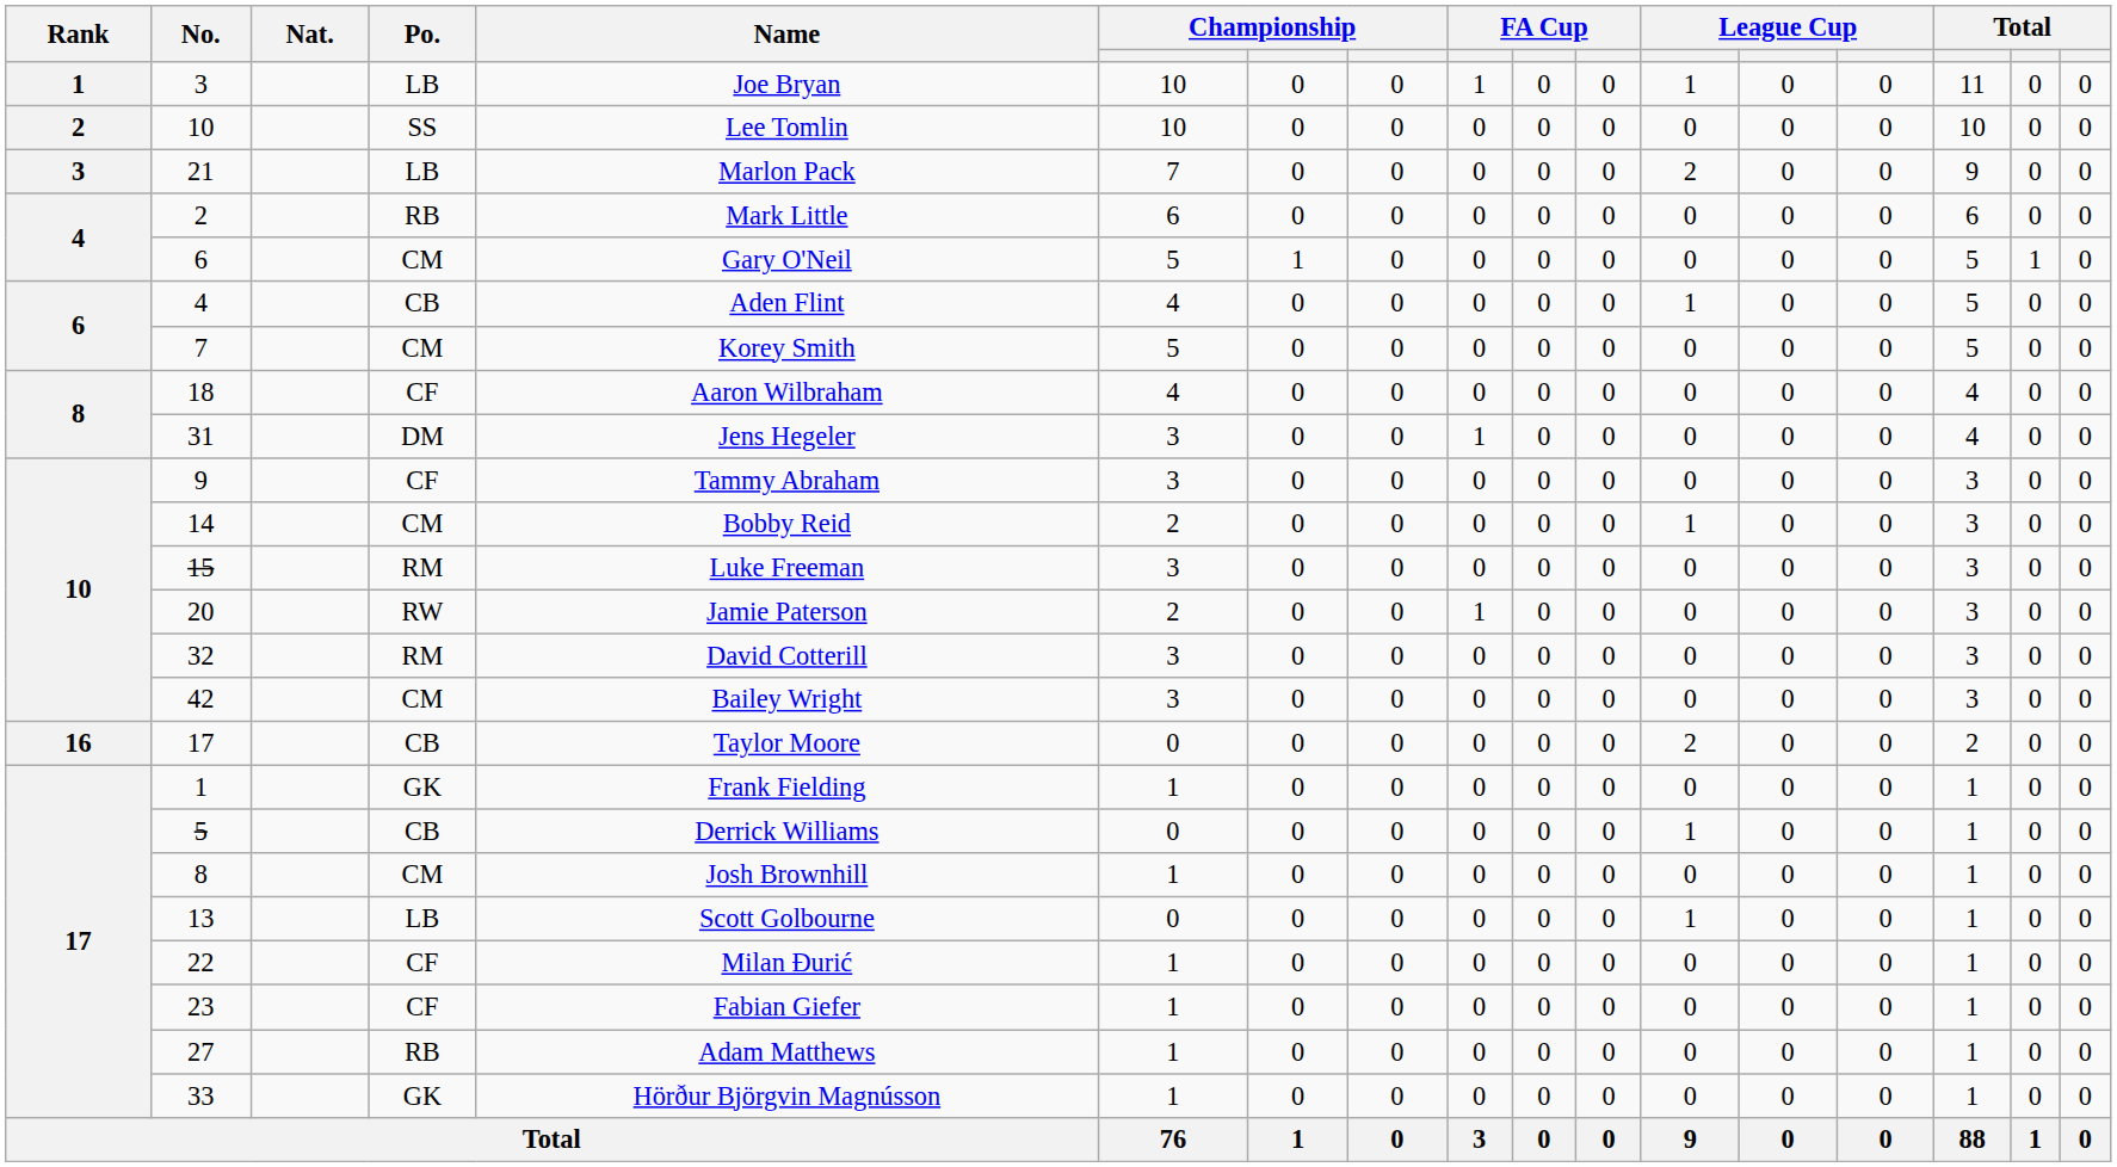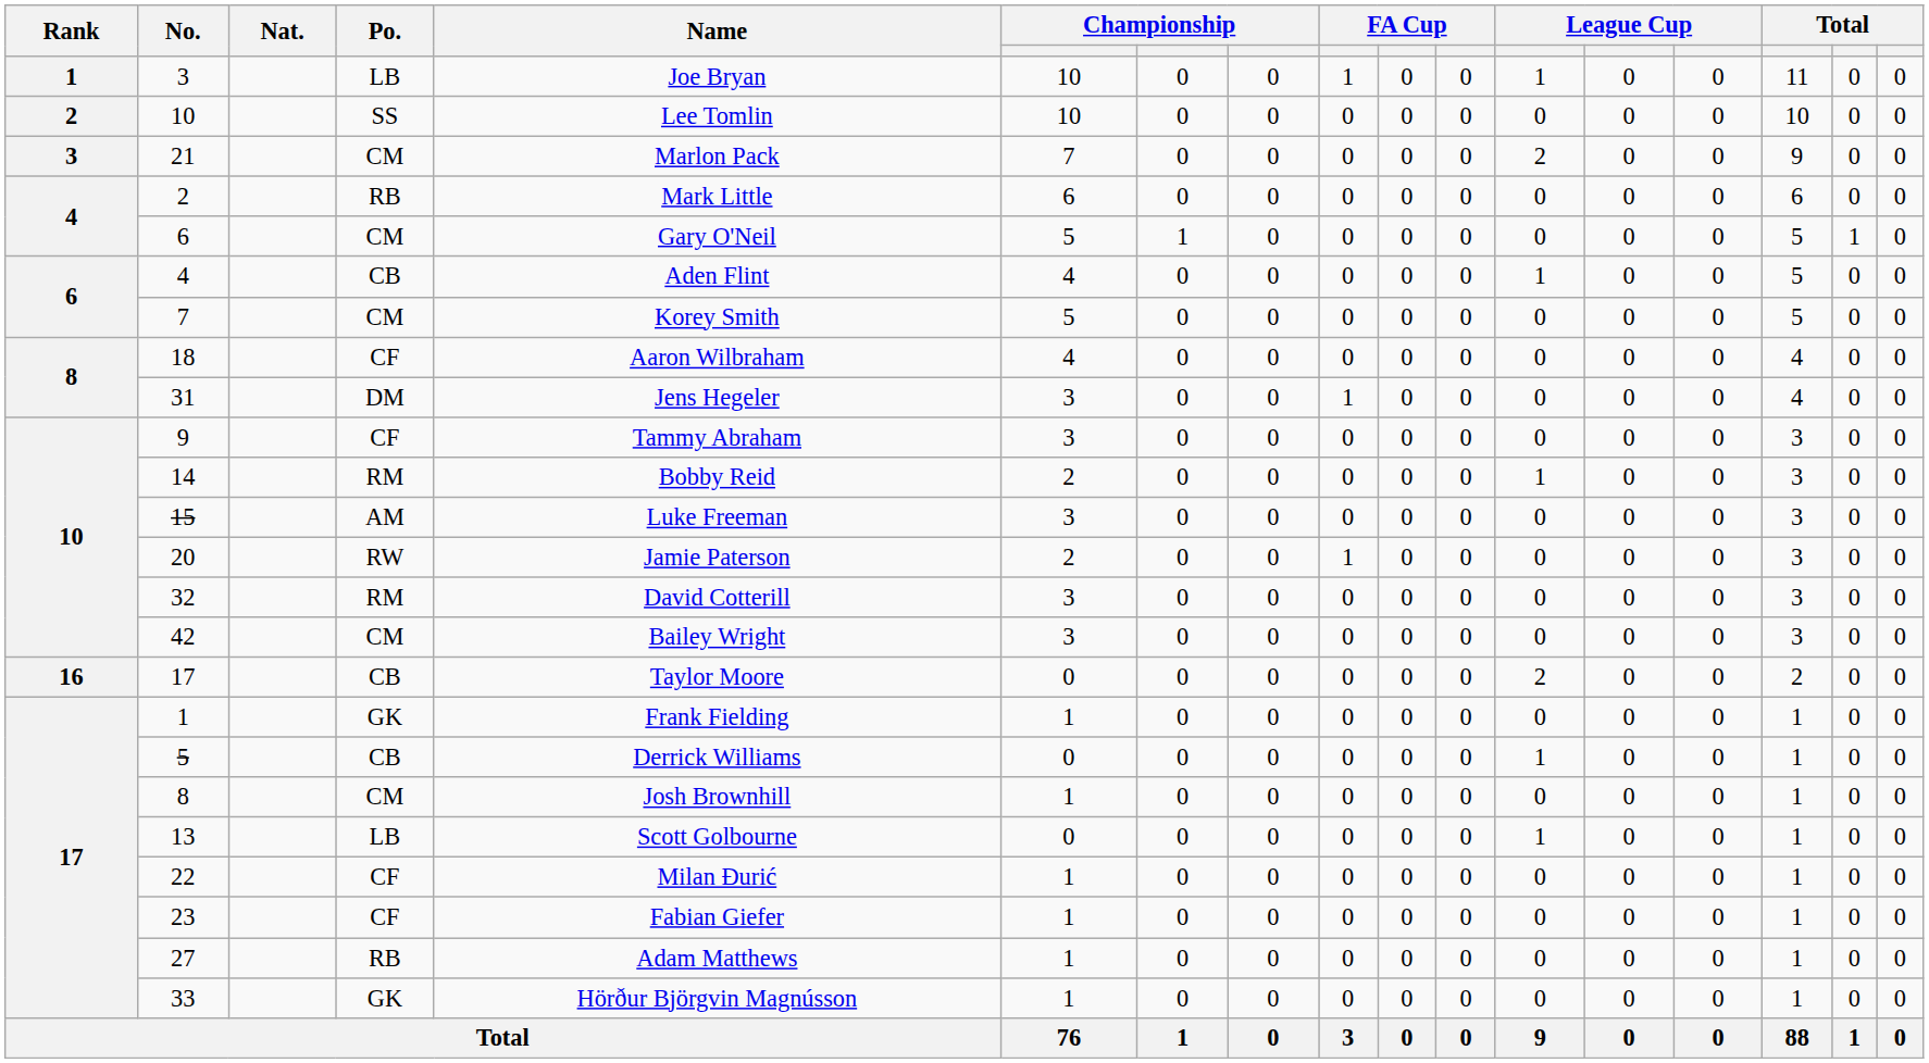21 | Po.: LB -> CM
14 | Po.: CM -> RM
15 | Po.: RM -> AM
